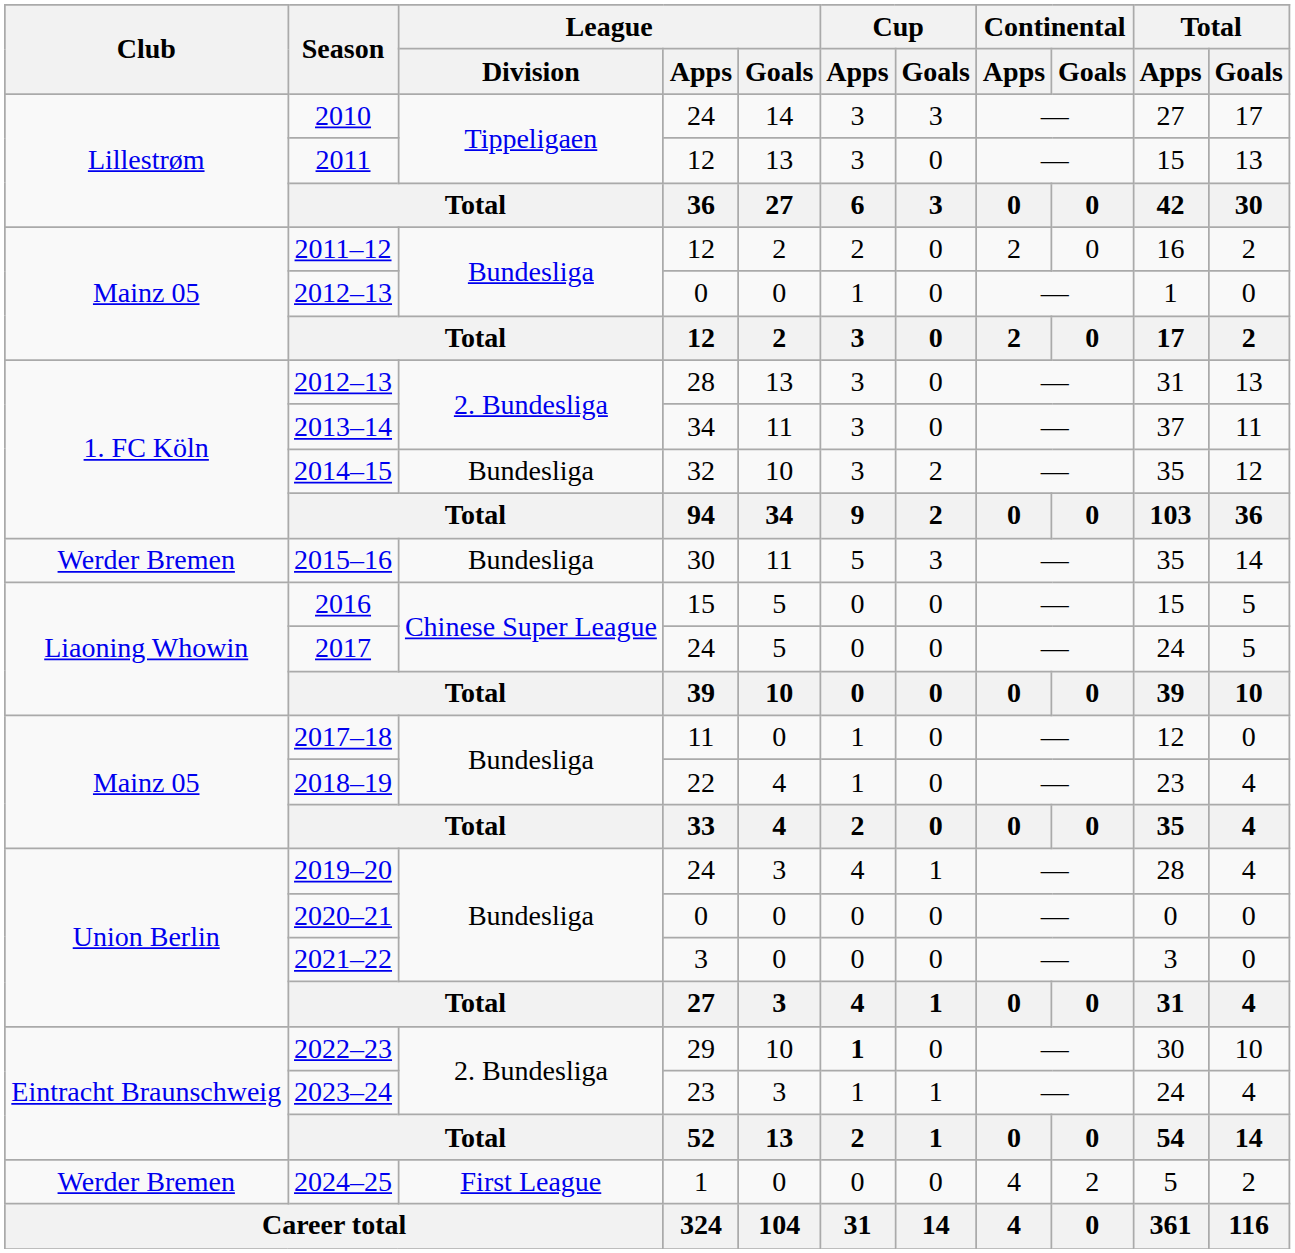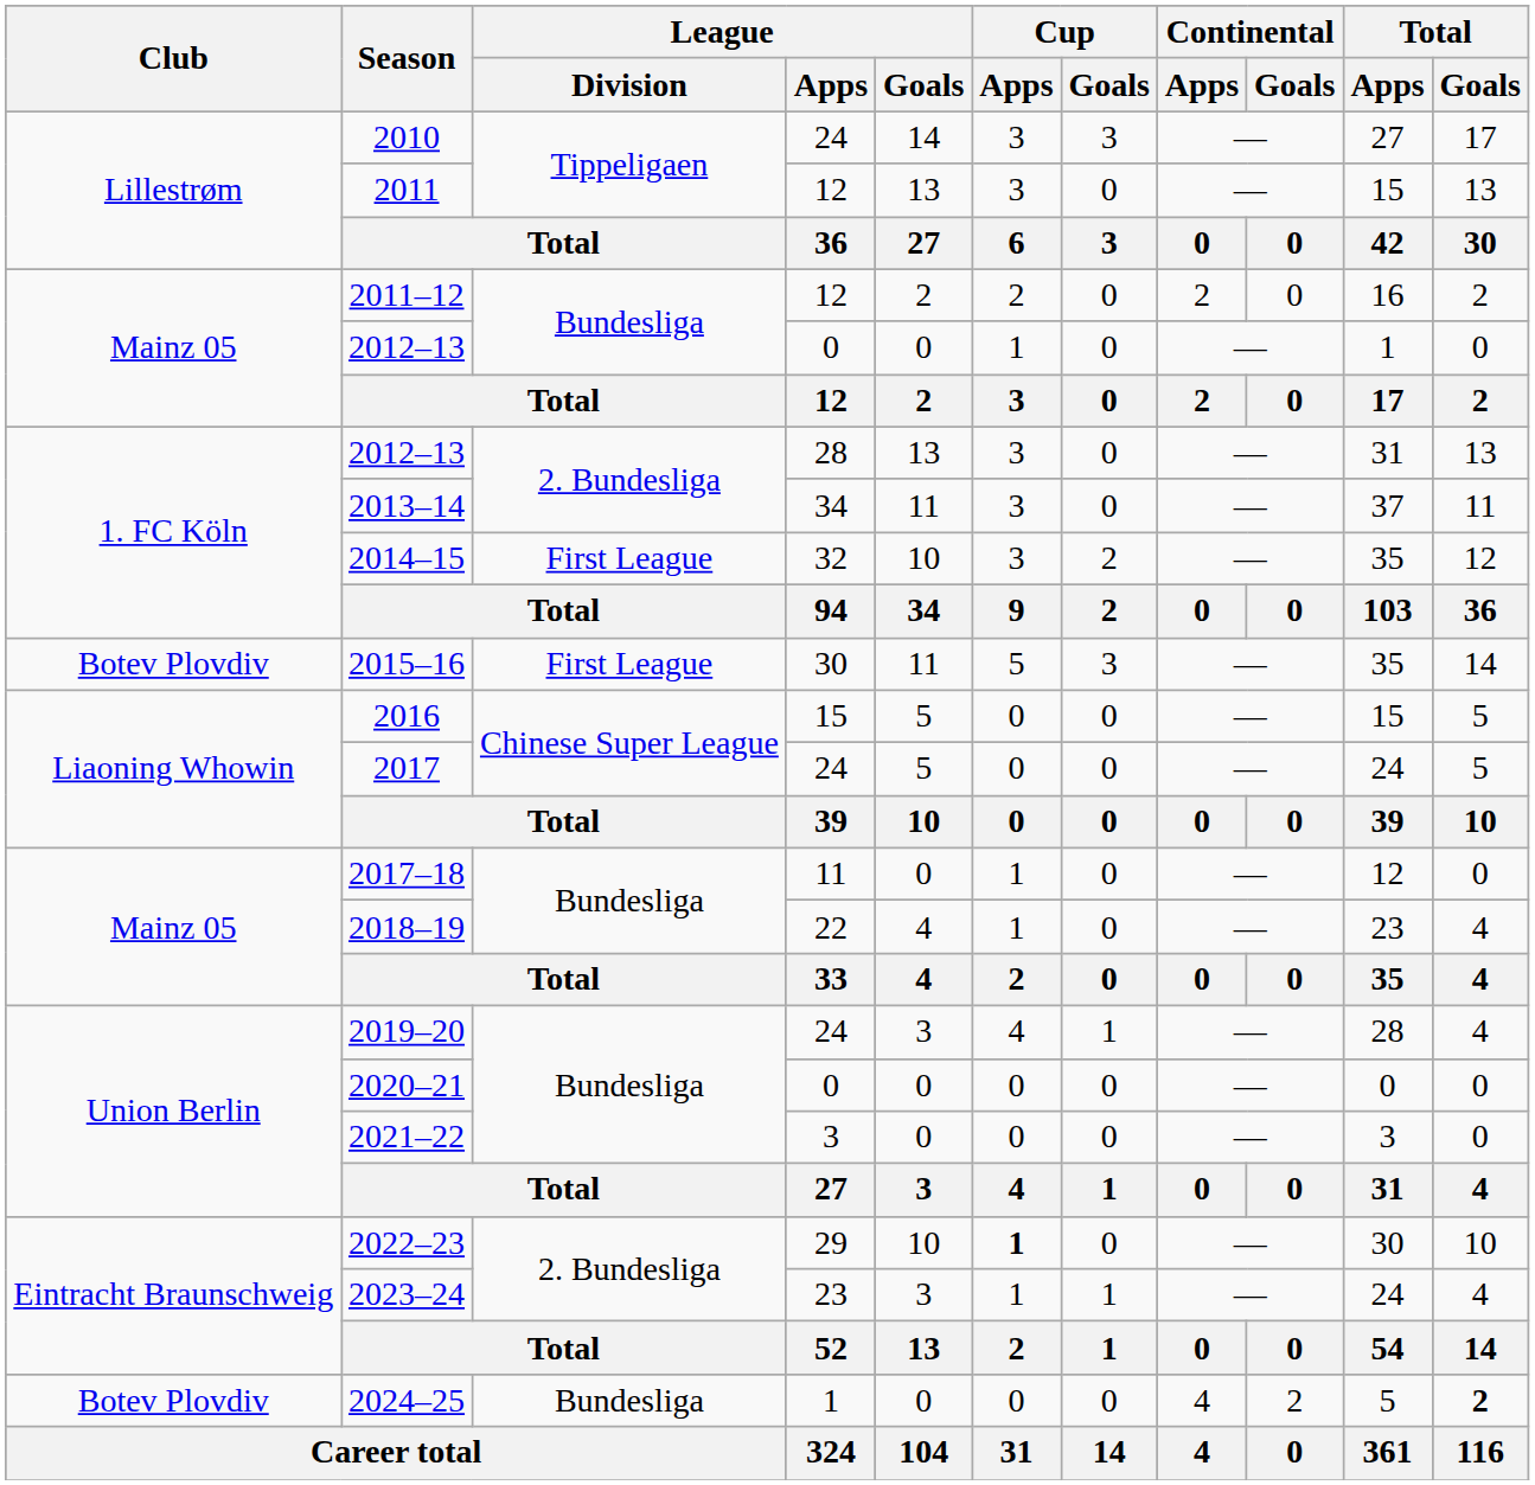2014–15 | League / Division: Bundesliga -> First League
2015–16 | Club: Werder Bremen -> Botev Plovdiv
2015–16 | League / Division: Bundesliga -> First League
2024–25 | Club: Werder Bremen -> Botev Plovdiv
2024–25 | League / Division: First League -> Bundesliga
2024–25 | Total / Goals: normal -> bold
